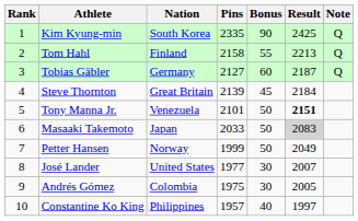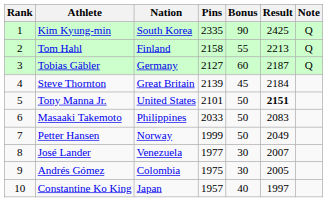Tony Manna Jr. | Nation: Venezuela -> United States
Masaaki Takemoto | Nation: Japan -> Philippines
Masaaki Takemoto | Result: lightgrey background -> no background
José Lander | Nation: United States -> Venezuela
Constantine Ko King | Nation: Philippines -> Japan
